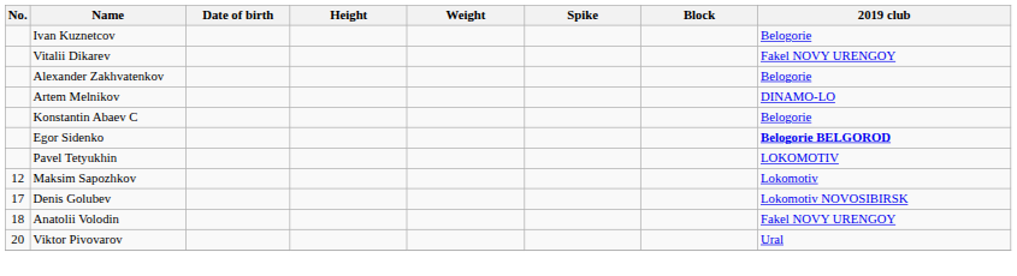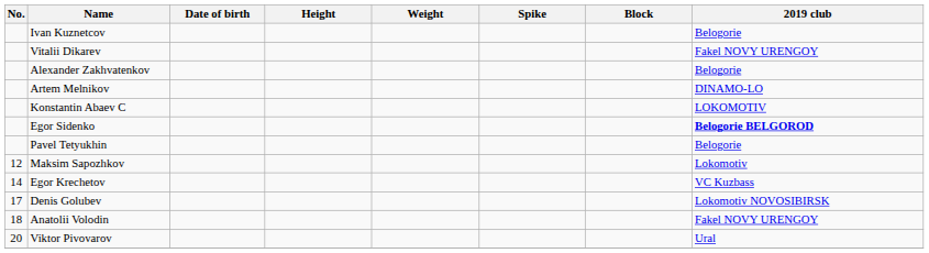Konstantin Abaev C | 2019 club: Belogorie -> LOKOMOTIV
Pavel Tetyukhin | 2019 club: LOKOMOTIV -> Belogorie
+ row: 14 | Egor Krechetov | VC Kuzbass
